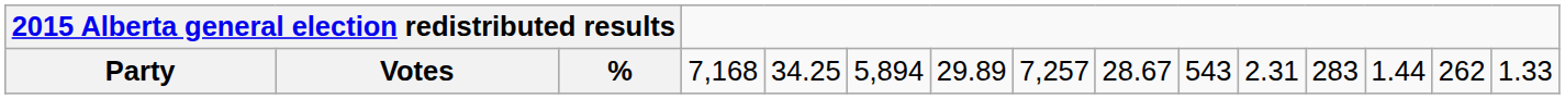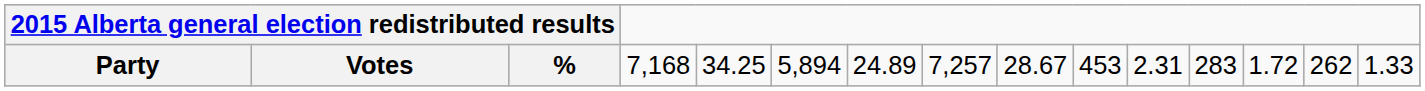Party | column 8: 29.89 -> 24.89
Party | column 11: 543 -> 453
Party | column 14: 1.44 -> 1.72
